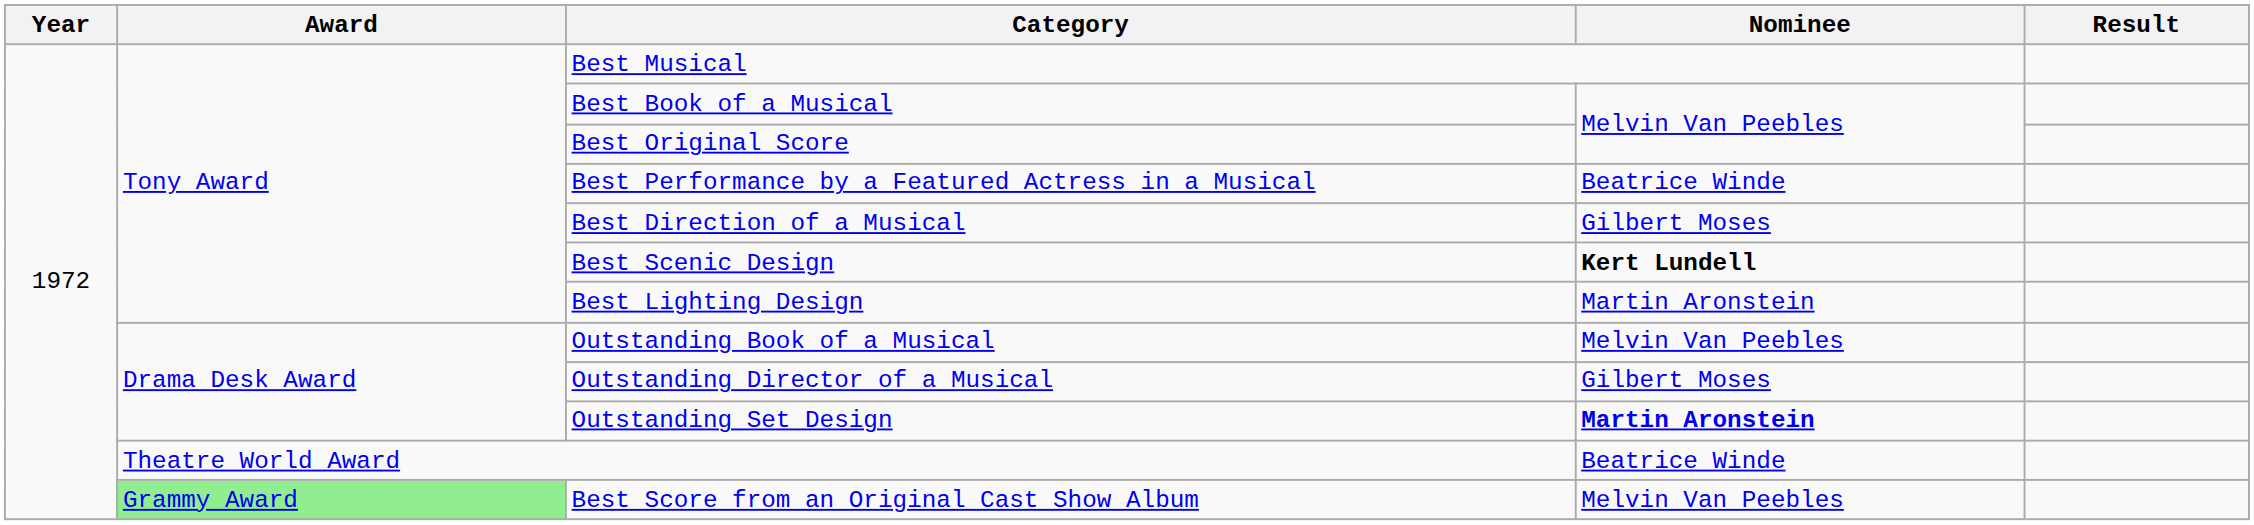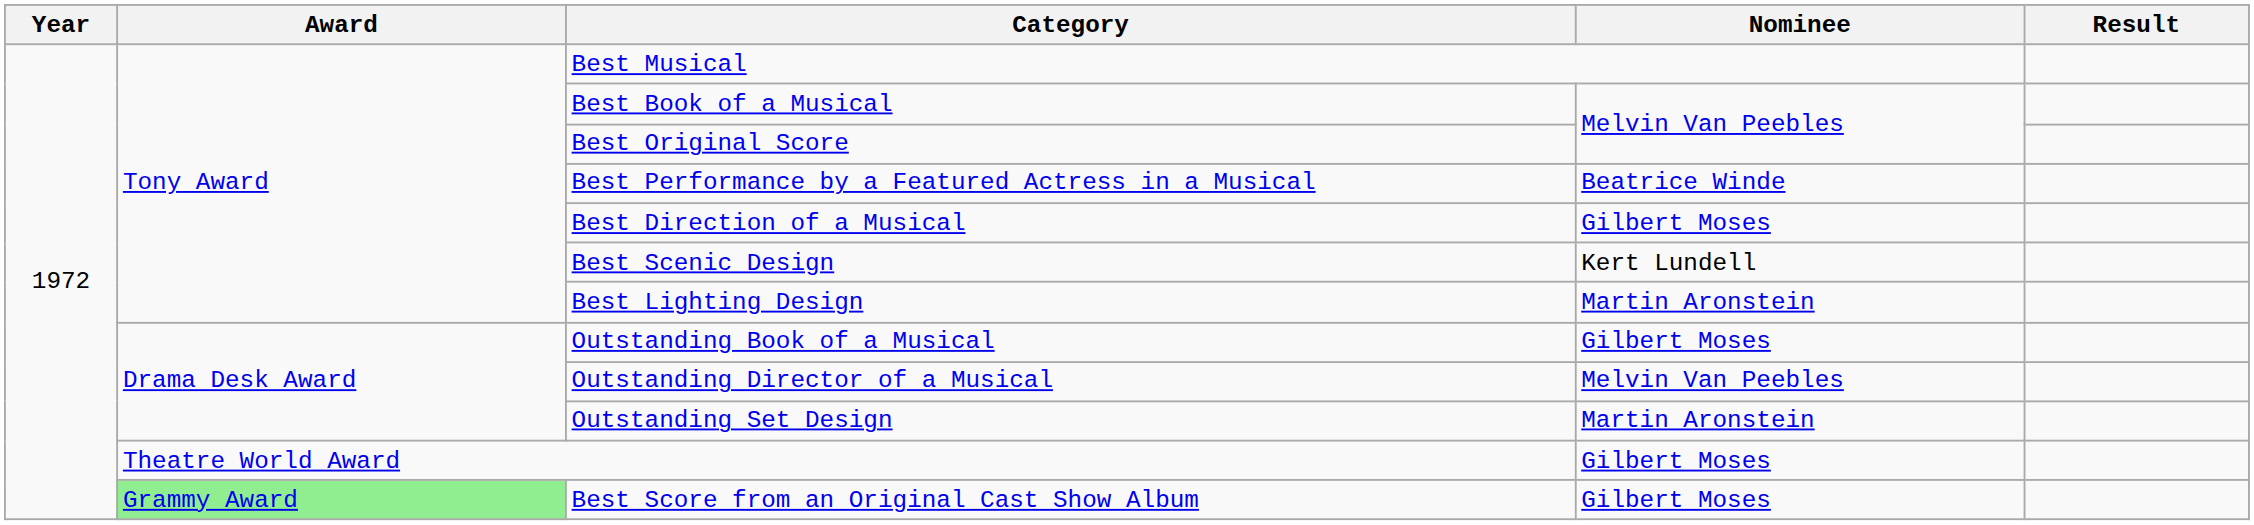Best Scenic Design | Nominee: bold -> normal
Outstanding Book of a Musical | Nominee: Melvin Van Peebles -> Gilbert Moses
Outstanding Director of a Musical | Nominee: Gilbert Moses -> Melvin Van Peebles
Outstanding Set Design | Nominee: bold -> normal
Theatre World Award | Nominee: Beatrice Winde -> Gilbert Moses
Best Score from an Original Cast Show Album | Nominee: Melvin Van Peebles -> Gilbert Moses
